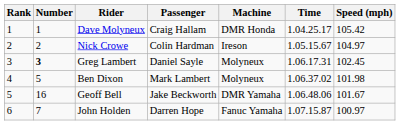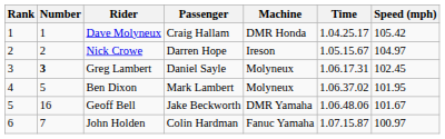Nick Crowe | Passenger: Colin Hardman -> Darren Hope
Ben Dixon | Speed (mph): 101.98 -> 101.95
John Holden | Passenger: Darren Hope -> Colin Hardman
